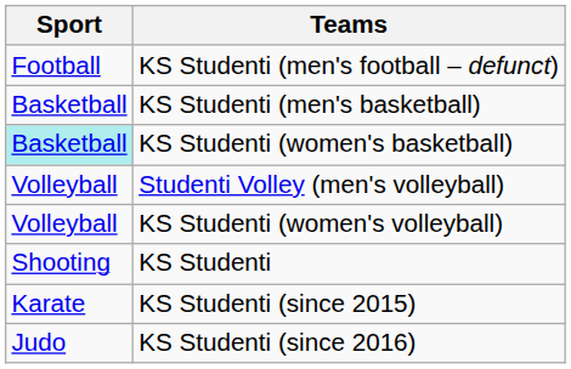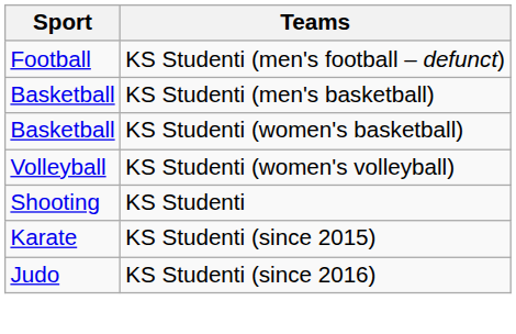KS Studenti (women's basketball) | Sport: paleturquoise background -> no background
- row: Volleyball | Studenti Volley (men's volleyball)
